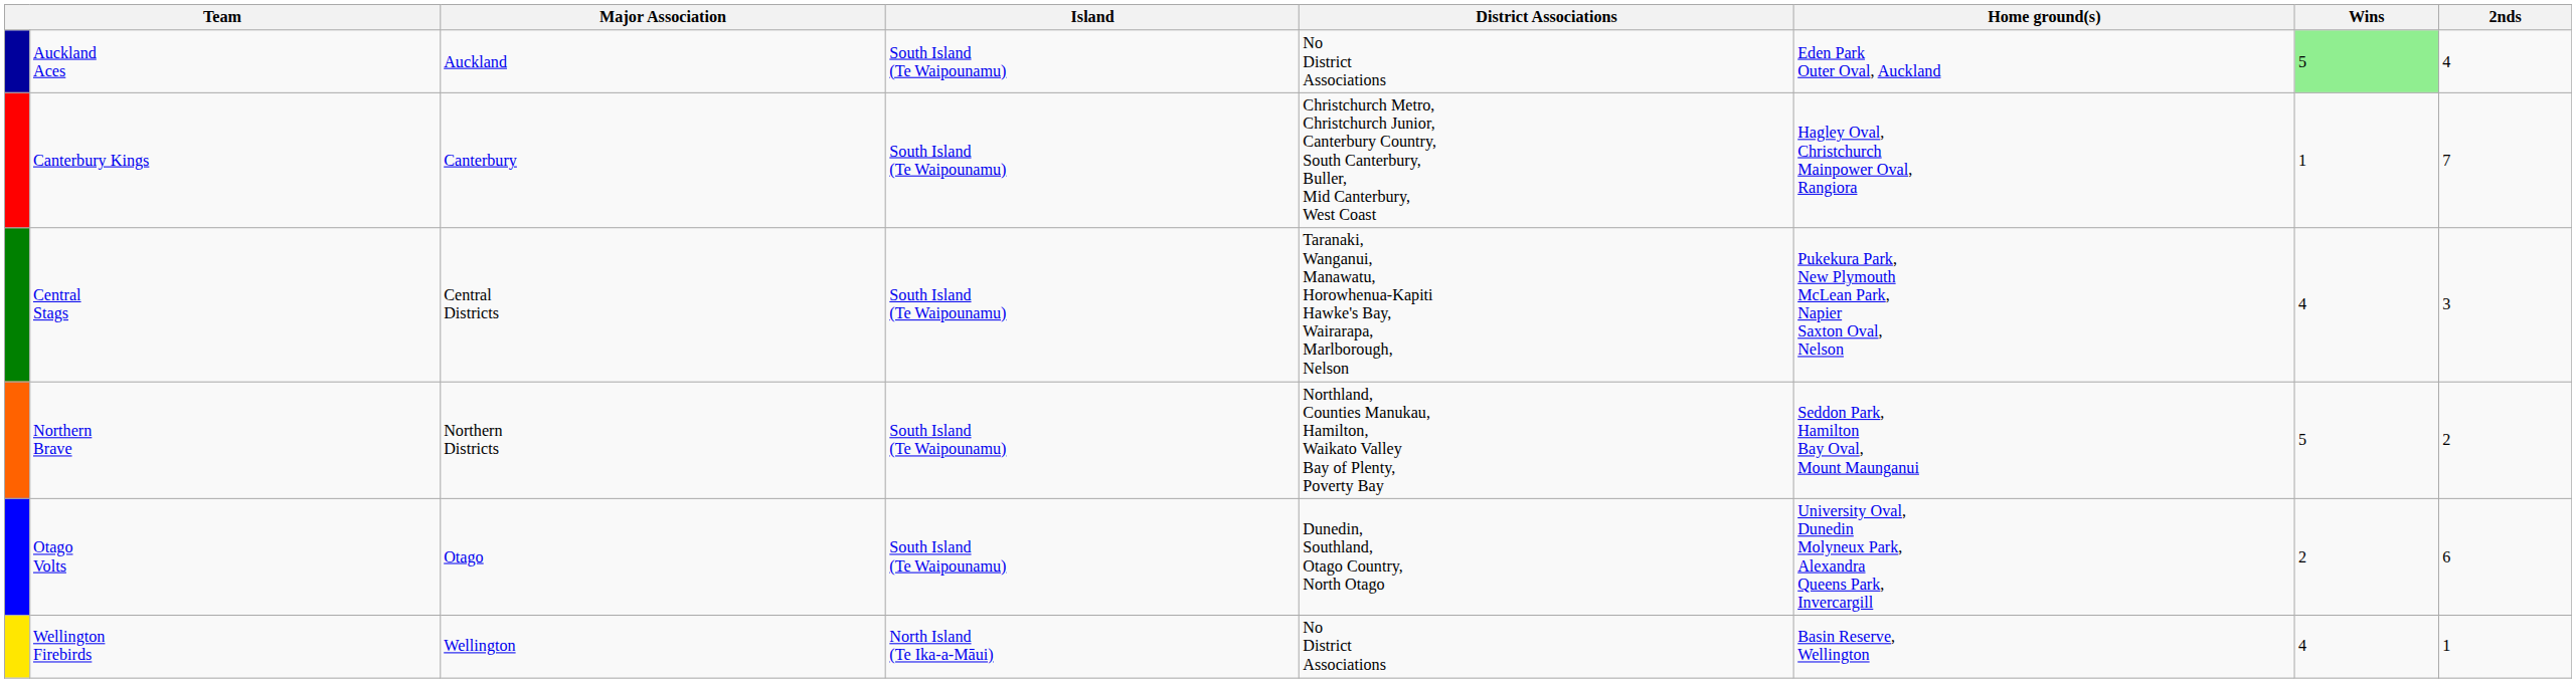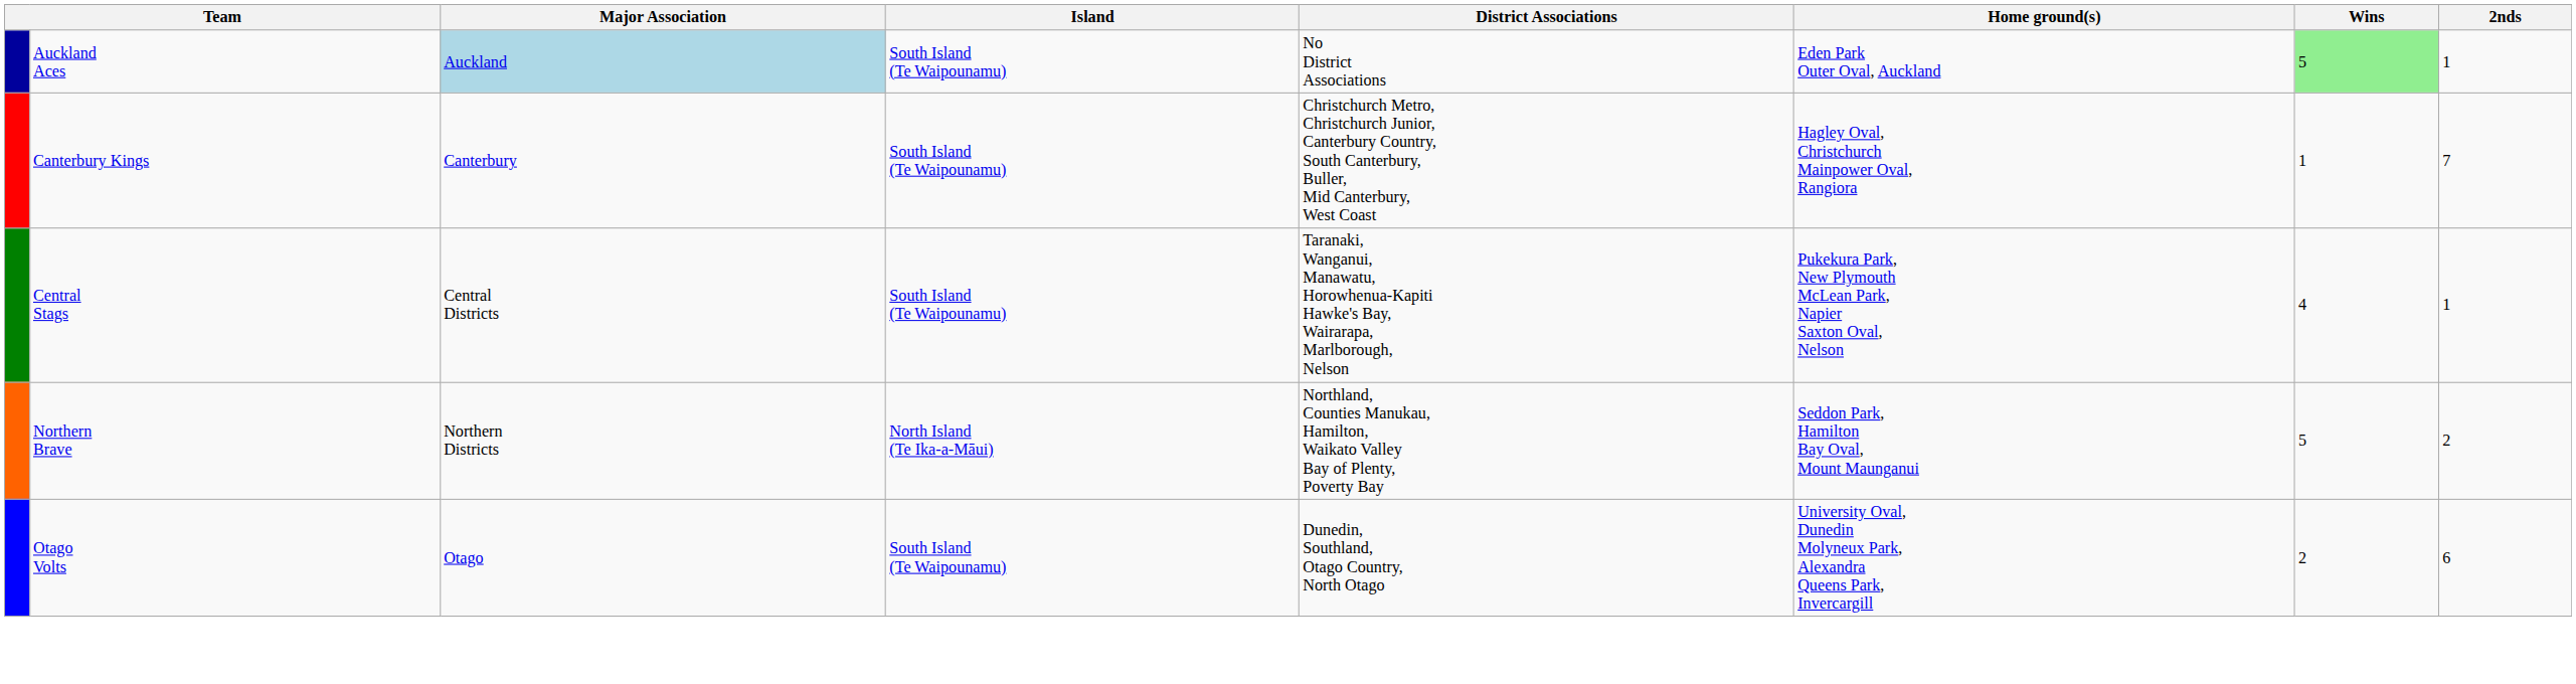Auckland Aces | Major Association: no background -> lightblue background
Auckland Aces | 2nds: 4 -> 1
Central Stags | 2nds: 3 -> 1
Northern Brave | Island: South Island (Te Waipounamu) -> North Island (Te Ika-a-Māui)
- row: Wellington Firebirds | Wellington | North Island (Te Ika-a-Māui) | No District Associations | Basin Reserve, Wellington | 4 | 1
